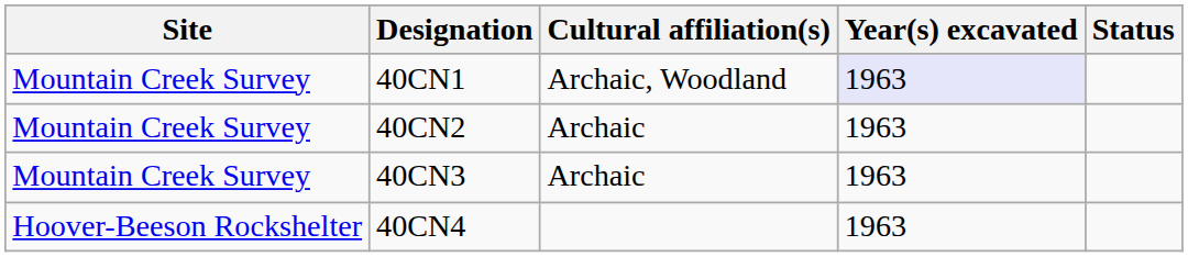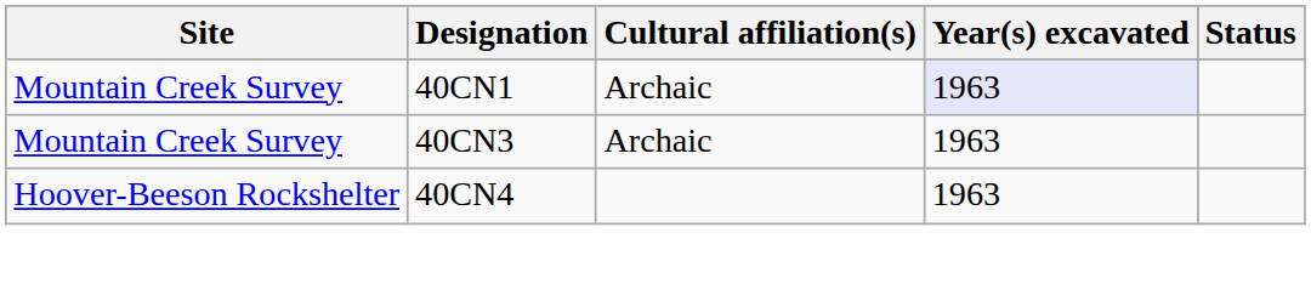40CN1 | Cultural affiliation(s): Archaic, Woodland -> Archaic
- row: Mountain Creek Survey | 40CN2 | Archaic | 1963
